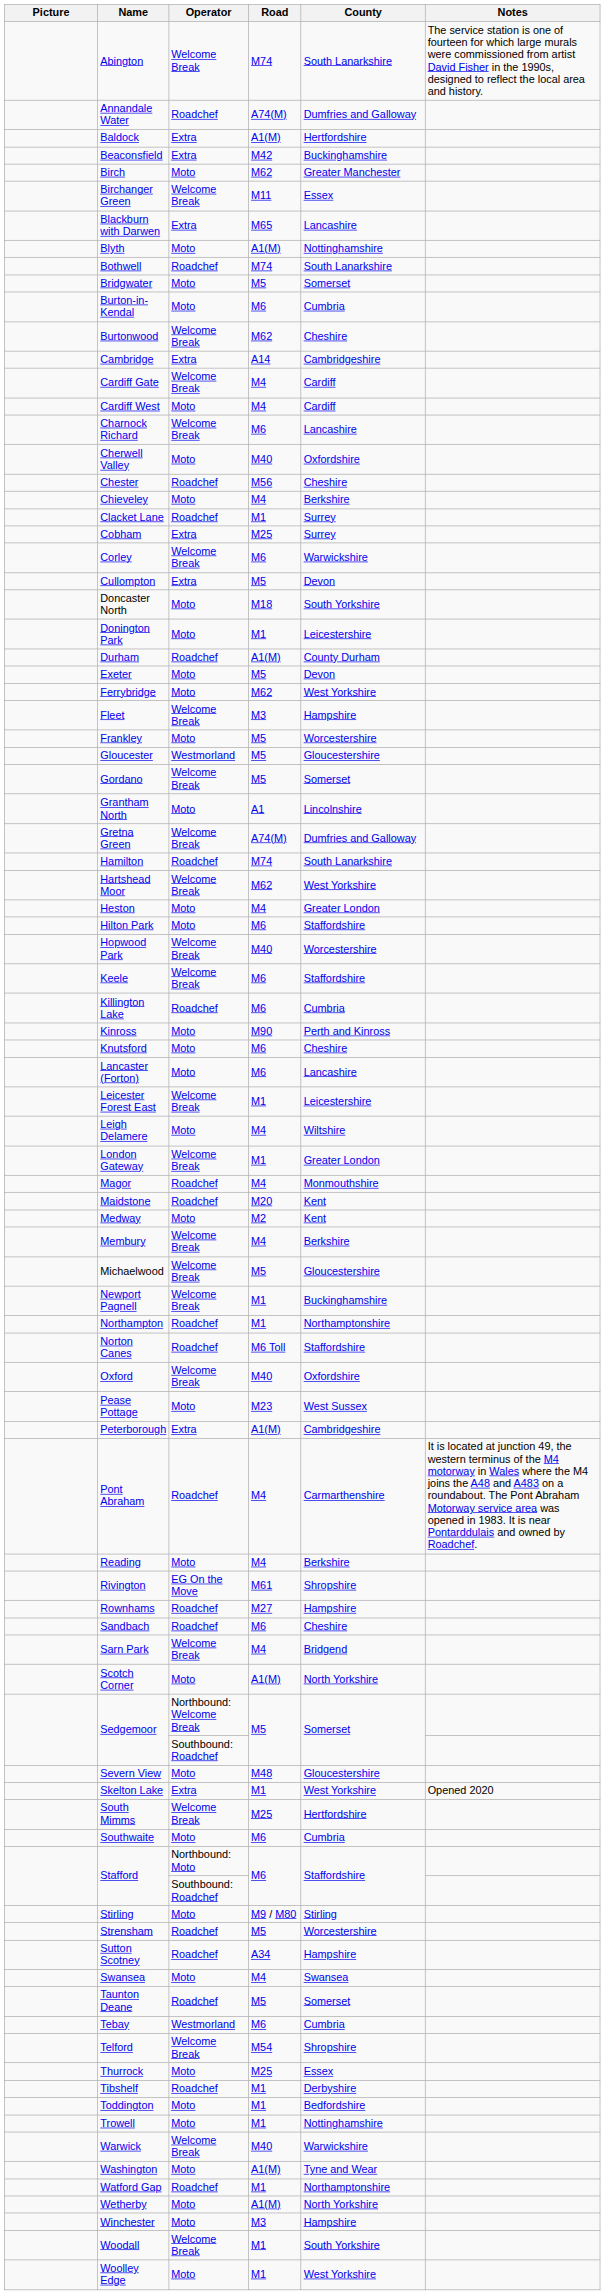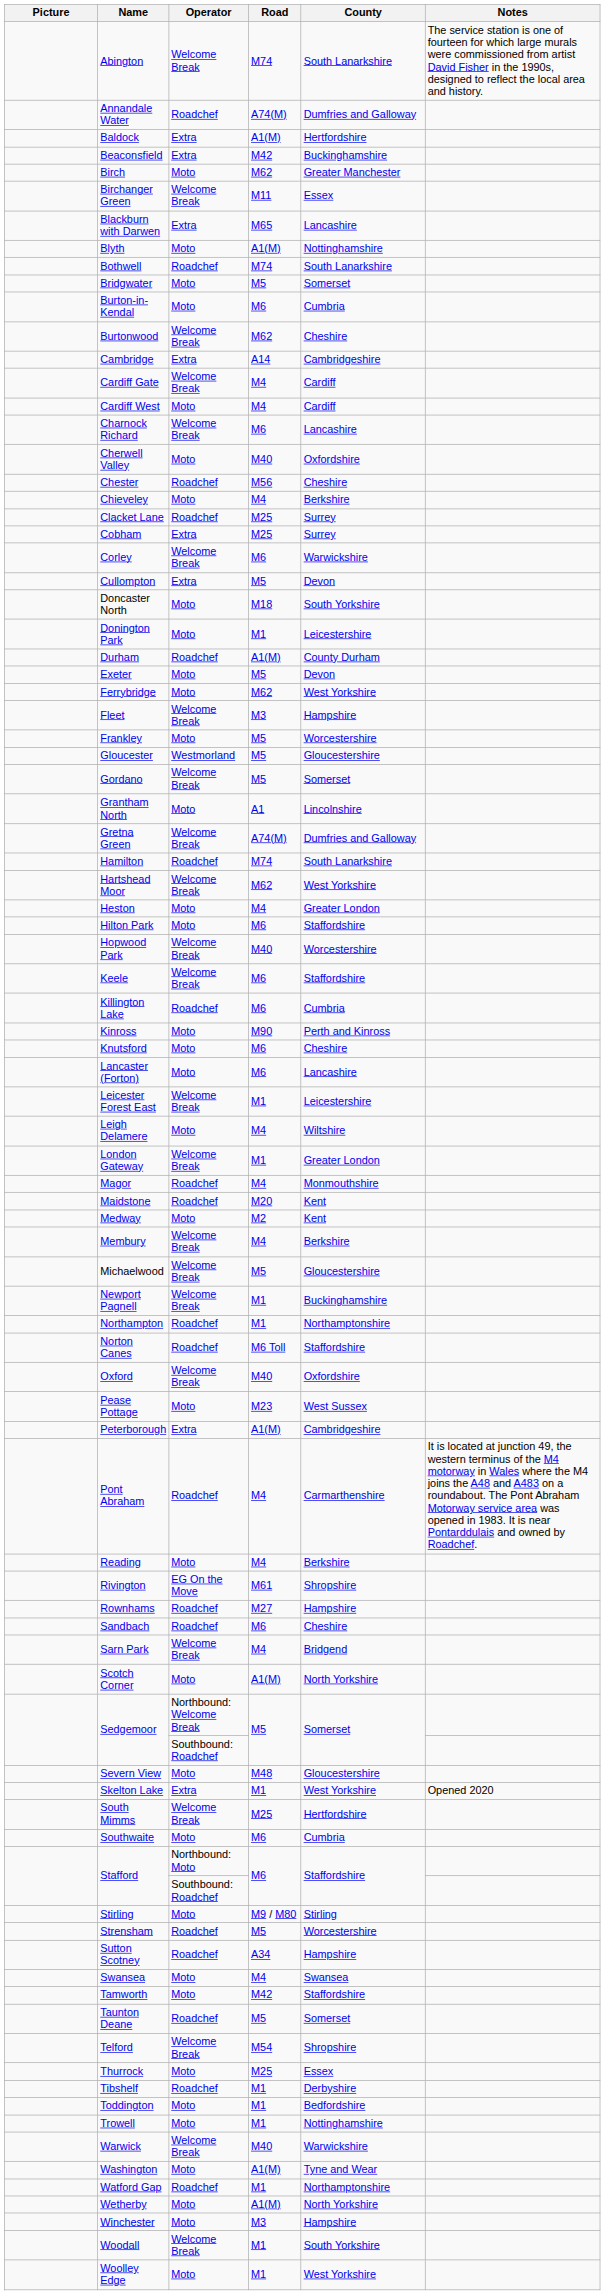Clacket Lane | Road: M1 -> M25
+ row: Tamworth | Moto | M42 | Staffordshire
- row: Tebay | Westmorland | M6 | Cumbria
